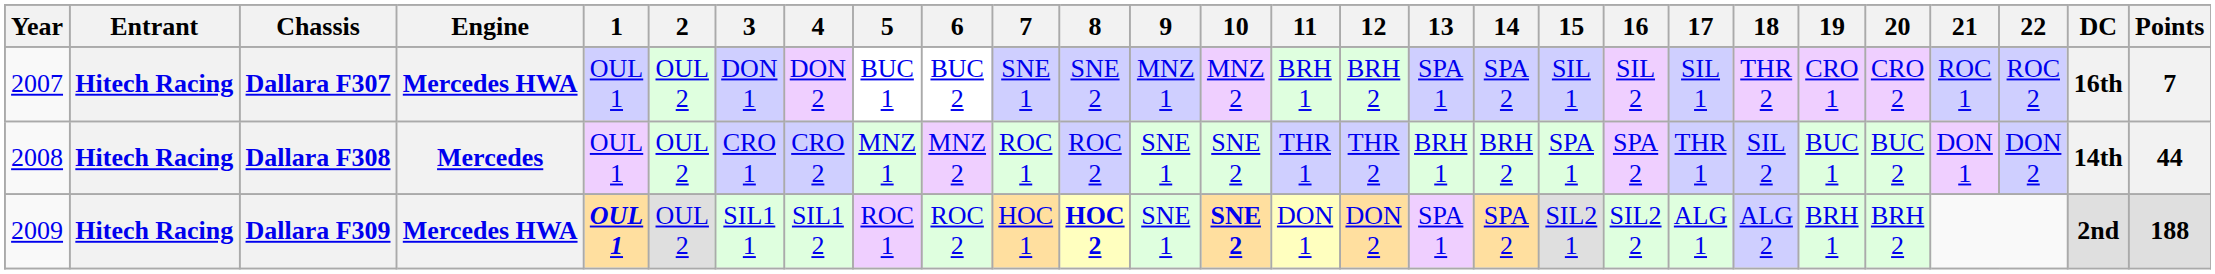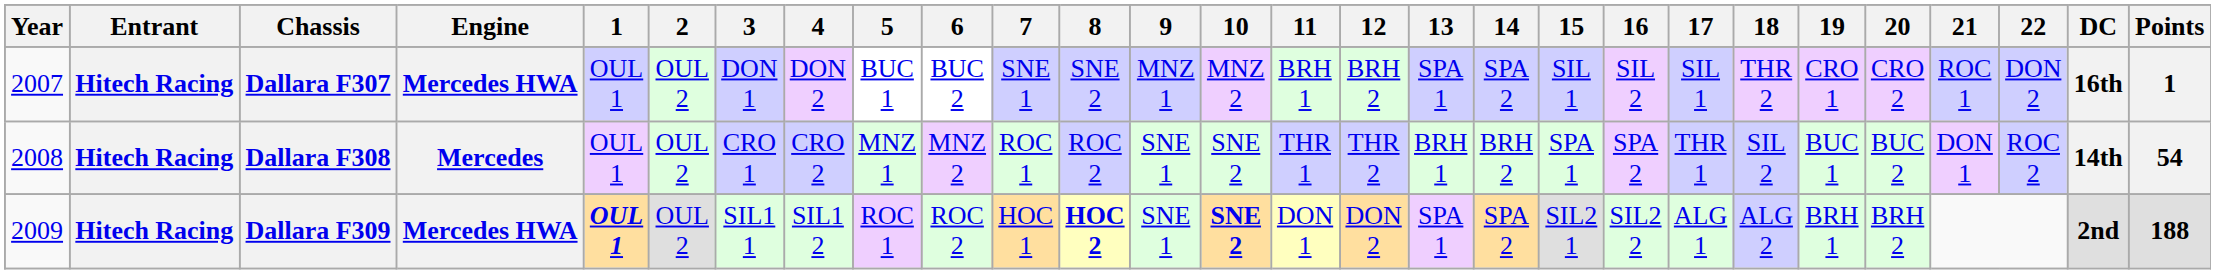Dallara F307 | 22: ROC 2 -> DON 2
Dallara F307 | Points: 7 -> 1
Dallara F308 | 22: DON 2 -> ROC 2
Dallara F308 | Points: 44 -> 54
